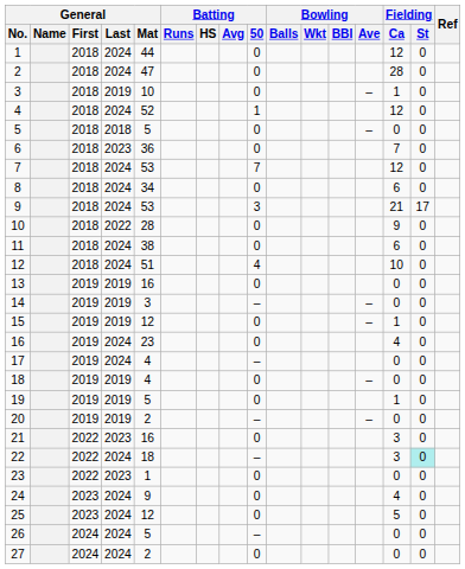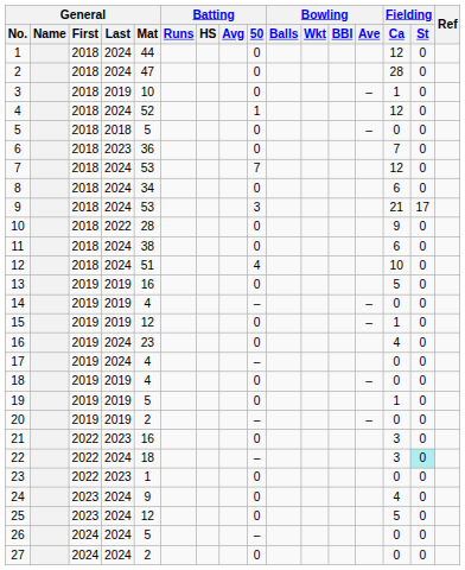13 | Fielding / Ca: 0 -> 5
14 | General / Mat: 3 -> 4
